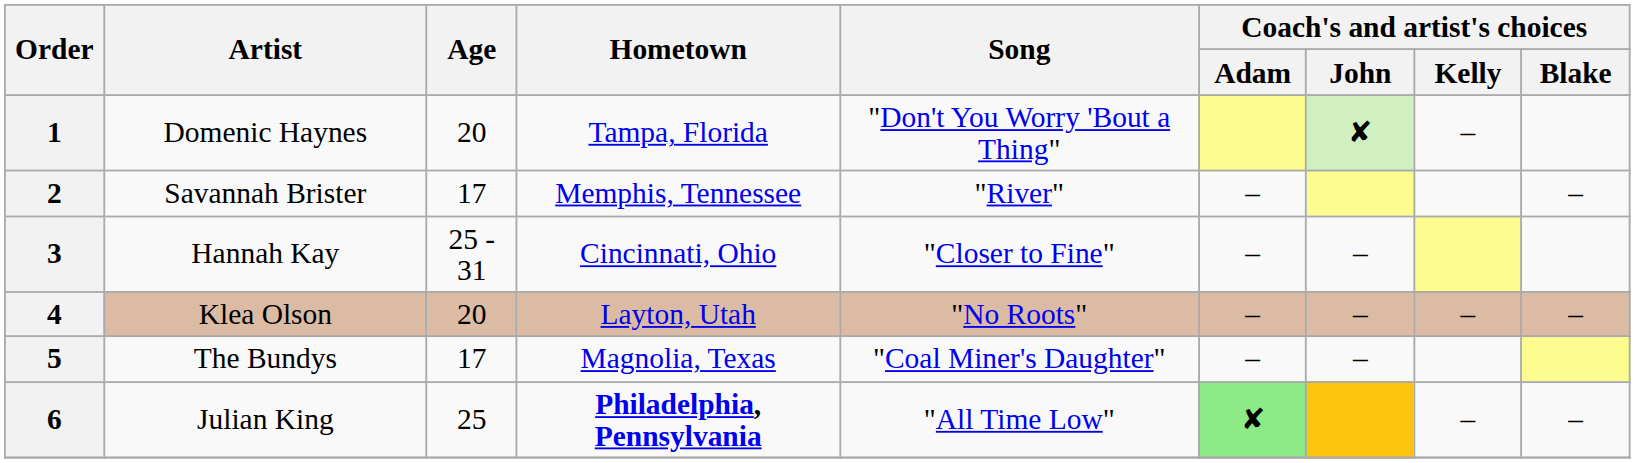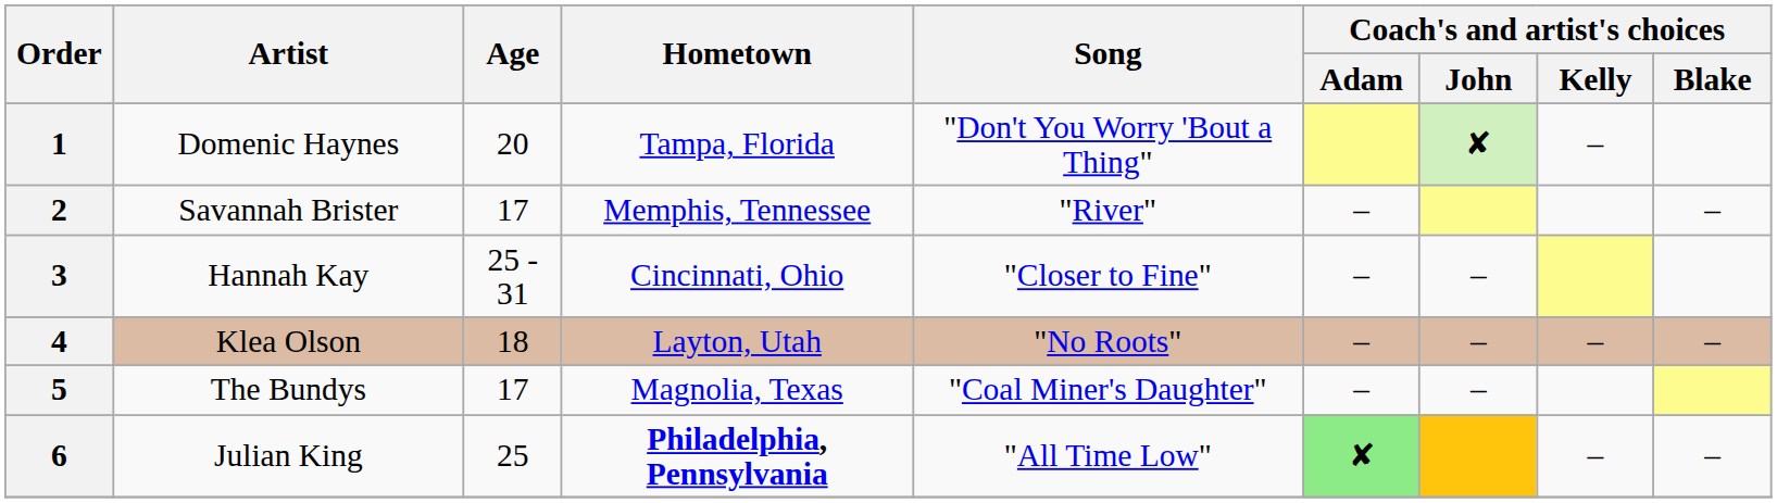4 | Age: 20 -> 18
